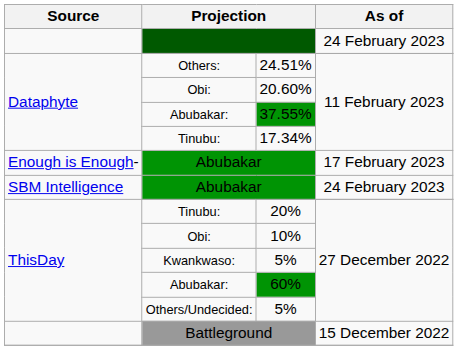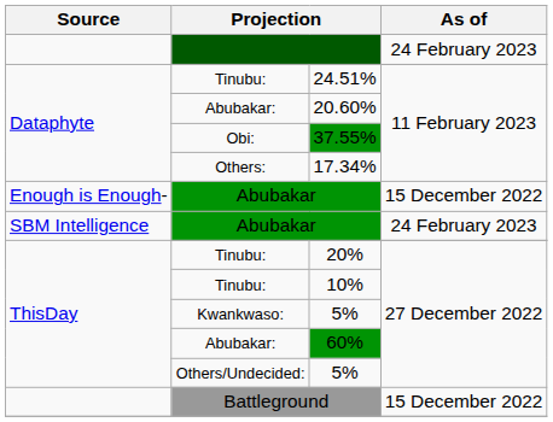24.51% | column 2: Others: -> Tinubu:
20.60% | column 2: Obi: -> Abubakar:
37.55% | column 2: Abubakar: -> Obi:
17.34% | column 2: Tinubu: -> Others:
Enough is Enough- / Abubakar | As of: 17 February 2023 -> 15 December 2022
10% | column 2: Obi: -> Tinubu:
